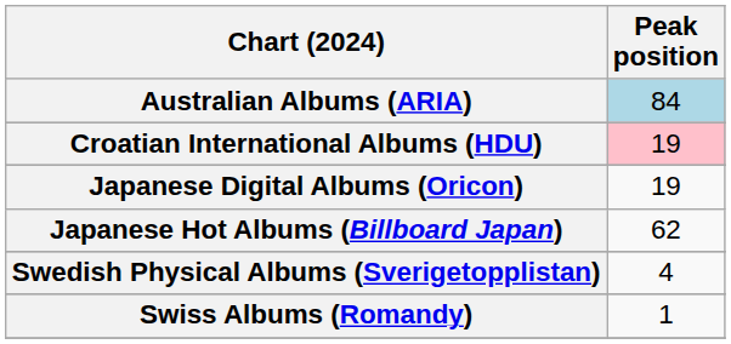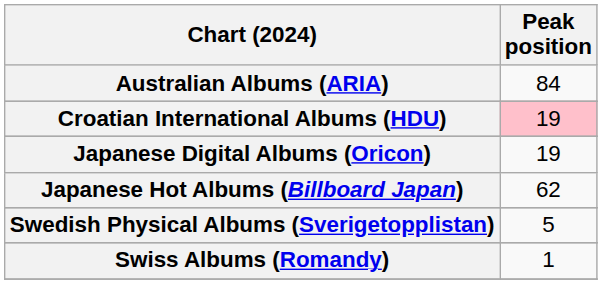Australian Albums (ARIA) | Peak position: lightblue background -> no background
Swedish Physical Albums (Sverigetopplistan) | Peak position: 4 -> 5
